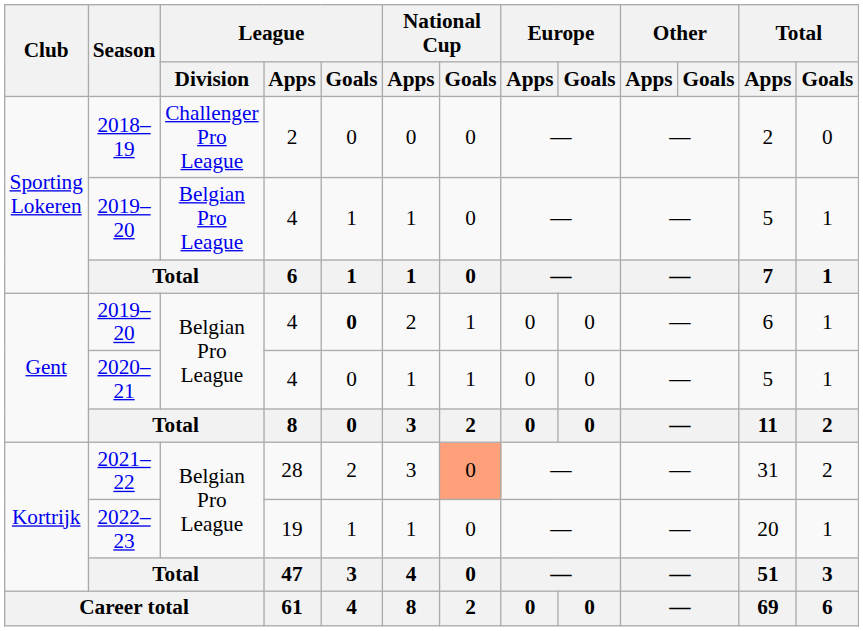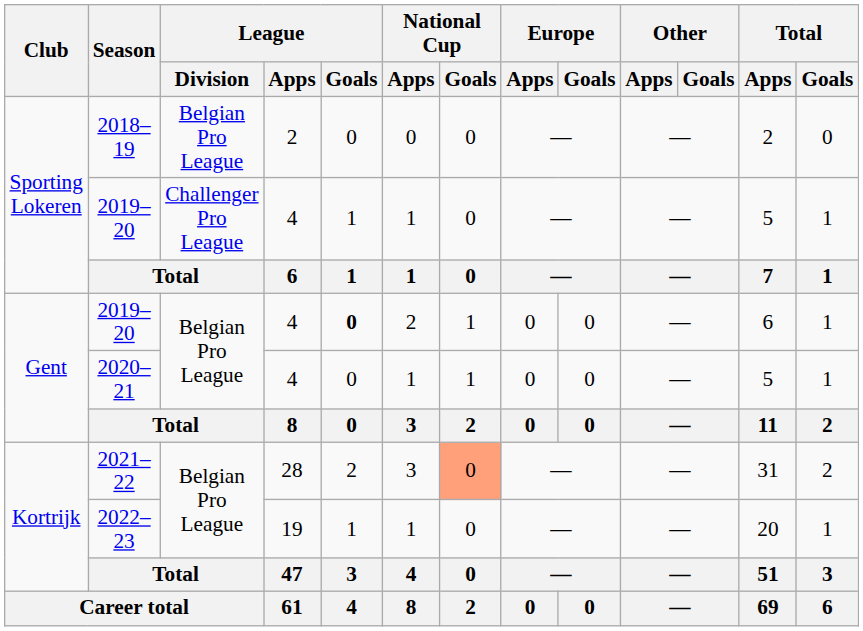2018–19 | League / Division: Challenger Pro League -> Belgian Pro League
Sporting Lokeren / 2019–20 | League / Division: Belgian Pro League -> Challenger Pro League
